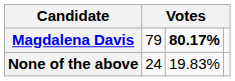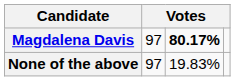Magdalena Davis | column 2: 79 -> 97
None of the above | column 2: 24 -> 97
